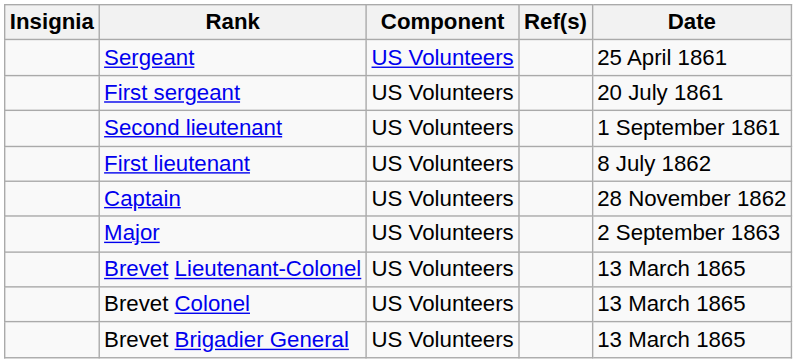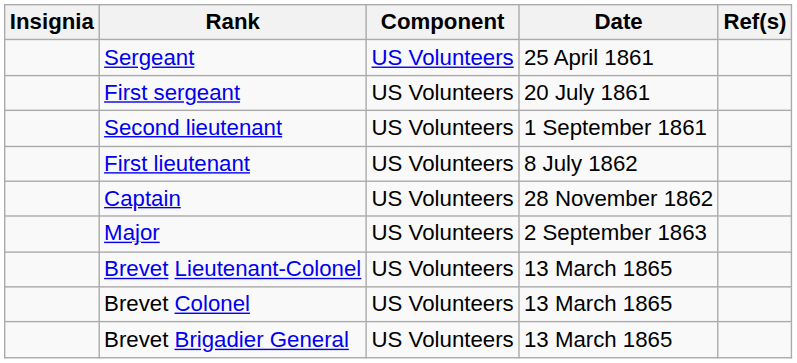columns swapped: Date <-> Ref(s)
